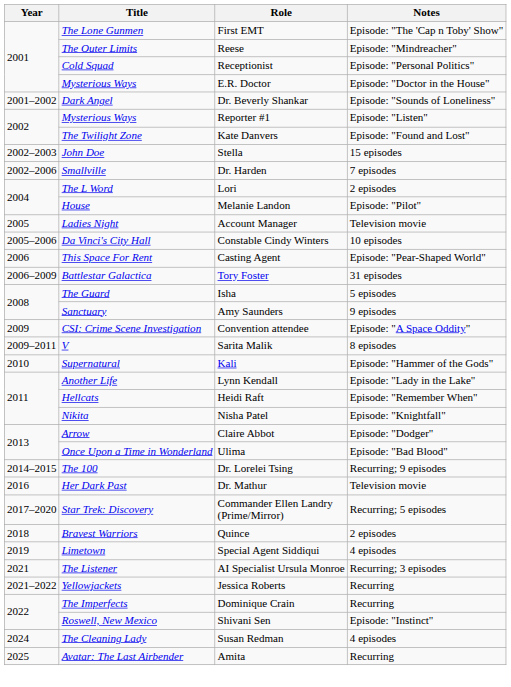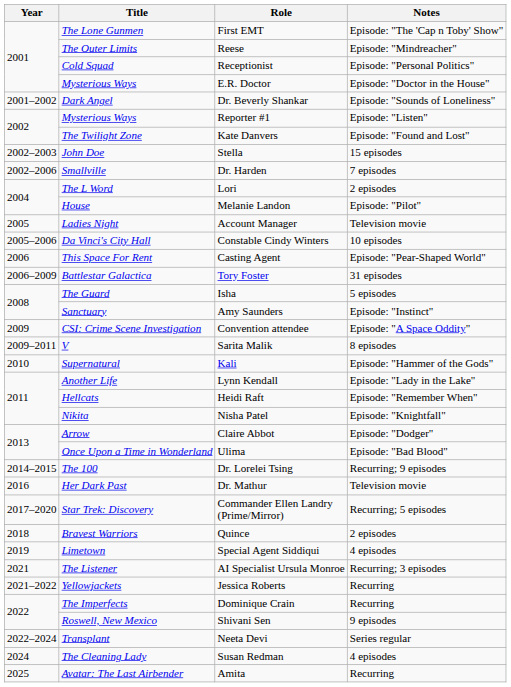Amy Saunders | Notes: 9 episodes -> Episode: "Instinct"
Shivani Sen | Notes: Episode: "Instinct" -> 9 episodes
+ row: 2022–2024 | Transplant | Neeta Devi | Series regular
